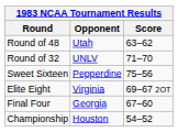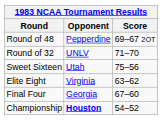Round of 48 | Opponent: Utah -> Pepperdine
Round of 48 | Score: 63–62 -> 69–67 2OT
Sweet Sixteen | Opponent: Pepperdine -> Utah
Elite Eight | Score: 69–67 2OT -> 63–62
Championship | Opponent: normal -> bold
